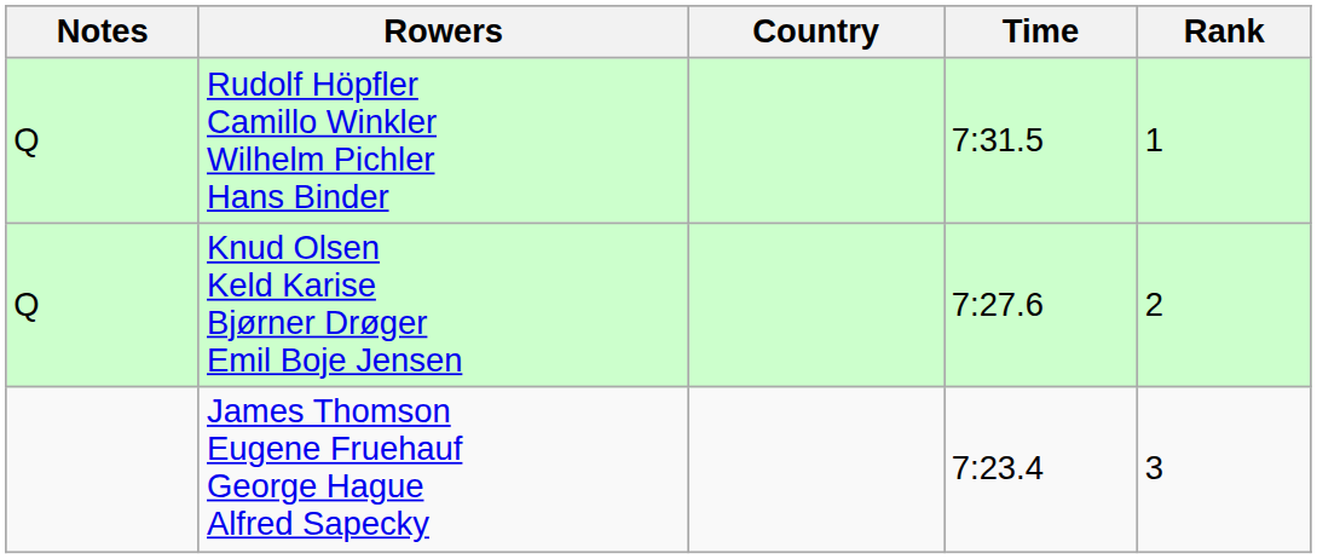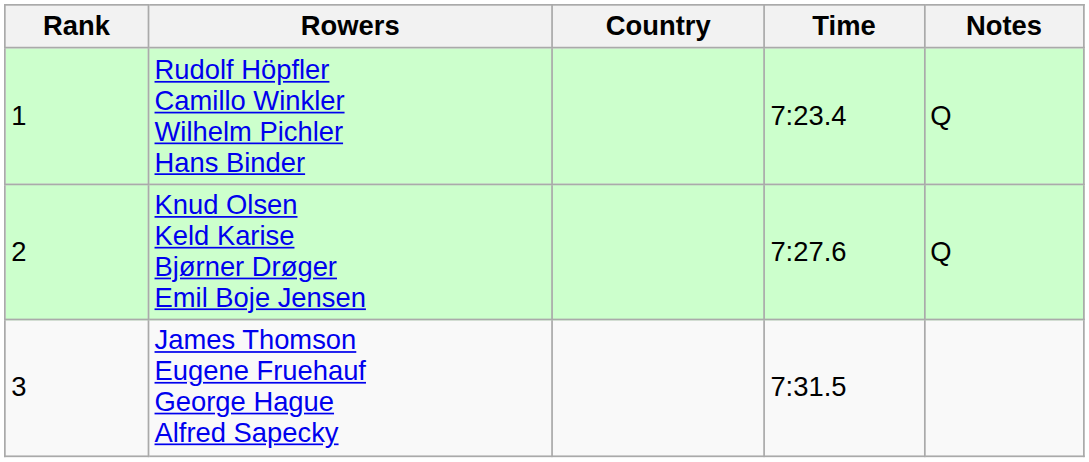columns swapped: Rank <-> Notes
Rudolf Höpfler Camillo Winkler Wilhelm Pichler Hans Binder | Time: 7:31.5 -> 7:23.4
James Thomson Eugene Fruehauf George Hague Alfred Sapecky | Time: 7:23.4 -> 7:31.5
